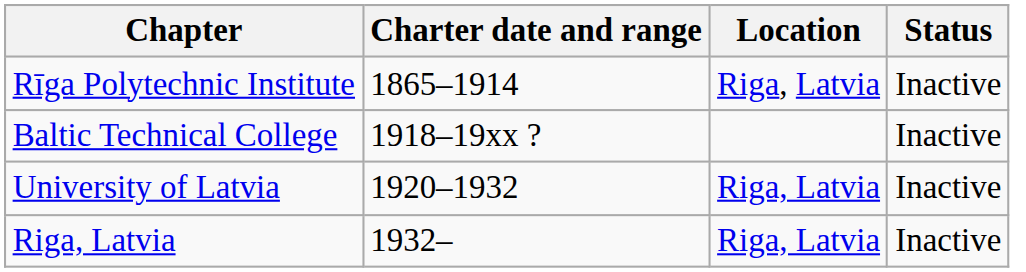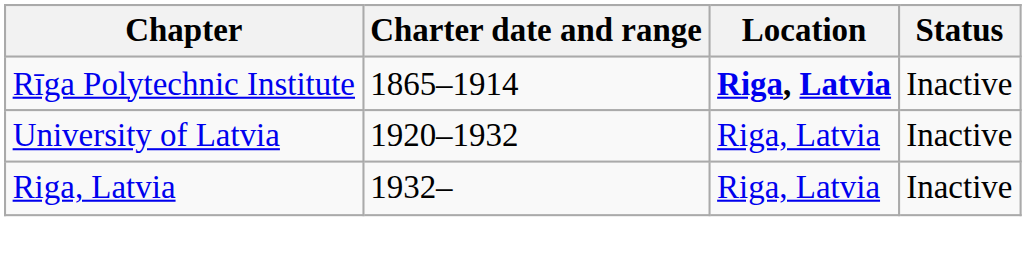Rīga Polytechnic Institute | Location: normal -> bold
- row: Baltic Technical College | 1918–19xx ? | Inactive
